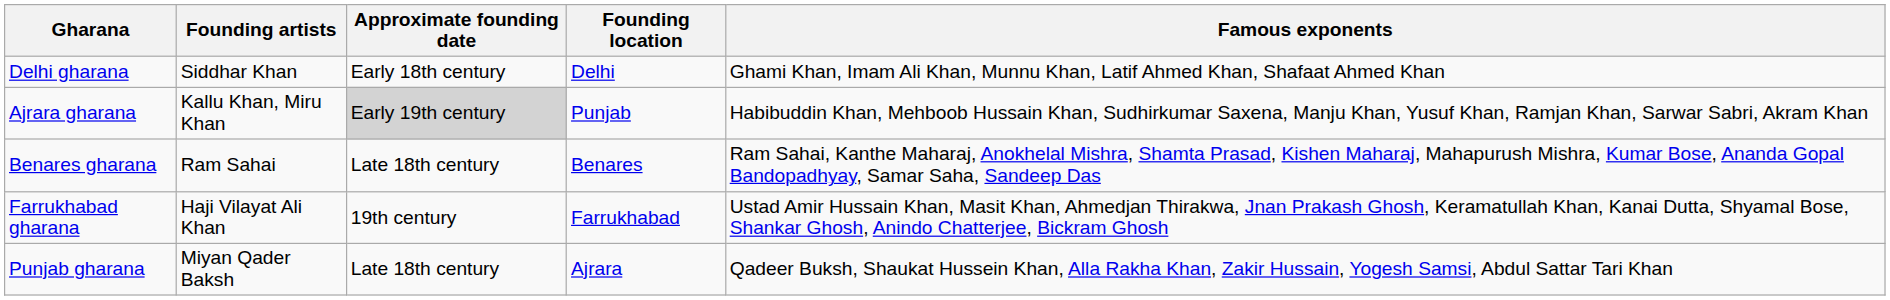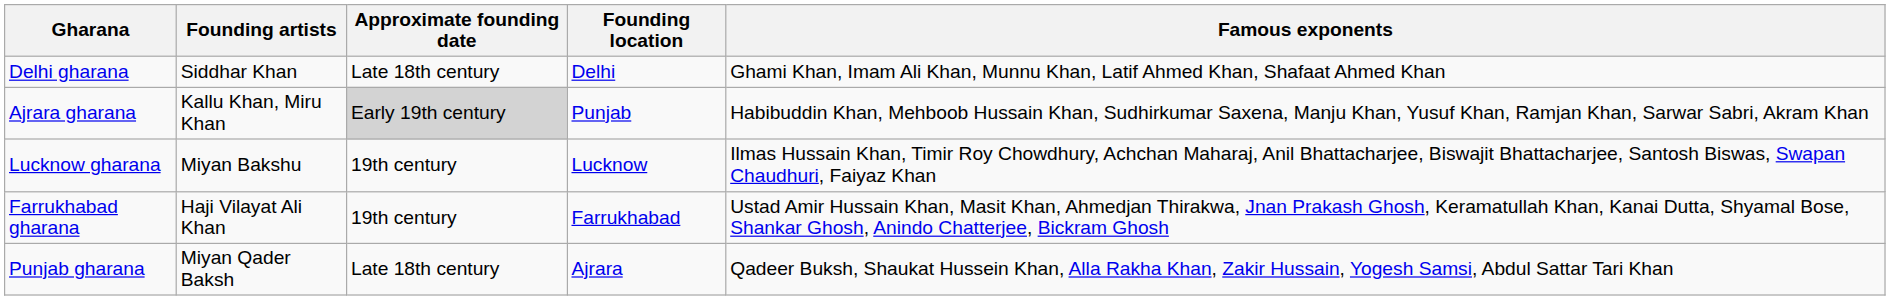Delhi gharana | Approximate founding date: Early 18th century -> Late 18th century
+ row: Lucknow gharana | Miyan Bakshu | 19th century | Lucknow | Ilmas Hussain Khan, Timir Roy Chowdhury, Achchan Maharaj, Anil Bhattacharjee, Biswajit Bhattacharjee, Santosh Biswas, Swapan Chaudhuri, Faiyaz Khan
- row: Benares gharana | Ram Sahai | Late 18th century | Benares | Ram Sahai, Kanthe Maharaj, Anokhelal Mishra, Shamta Prasad, Kishen Maharaj, Mahapurush Mishra, Kumar Bose, Ananda Gopal Bandopadhyay, Samar Saha, Sandeep Das
